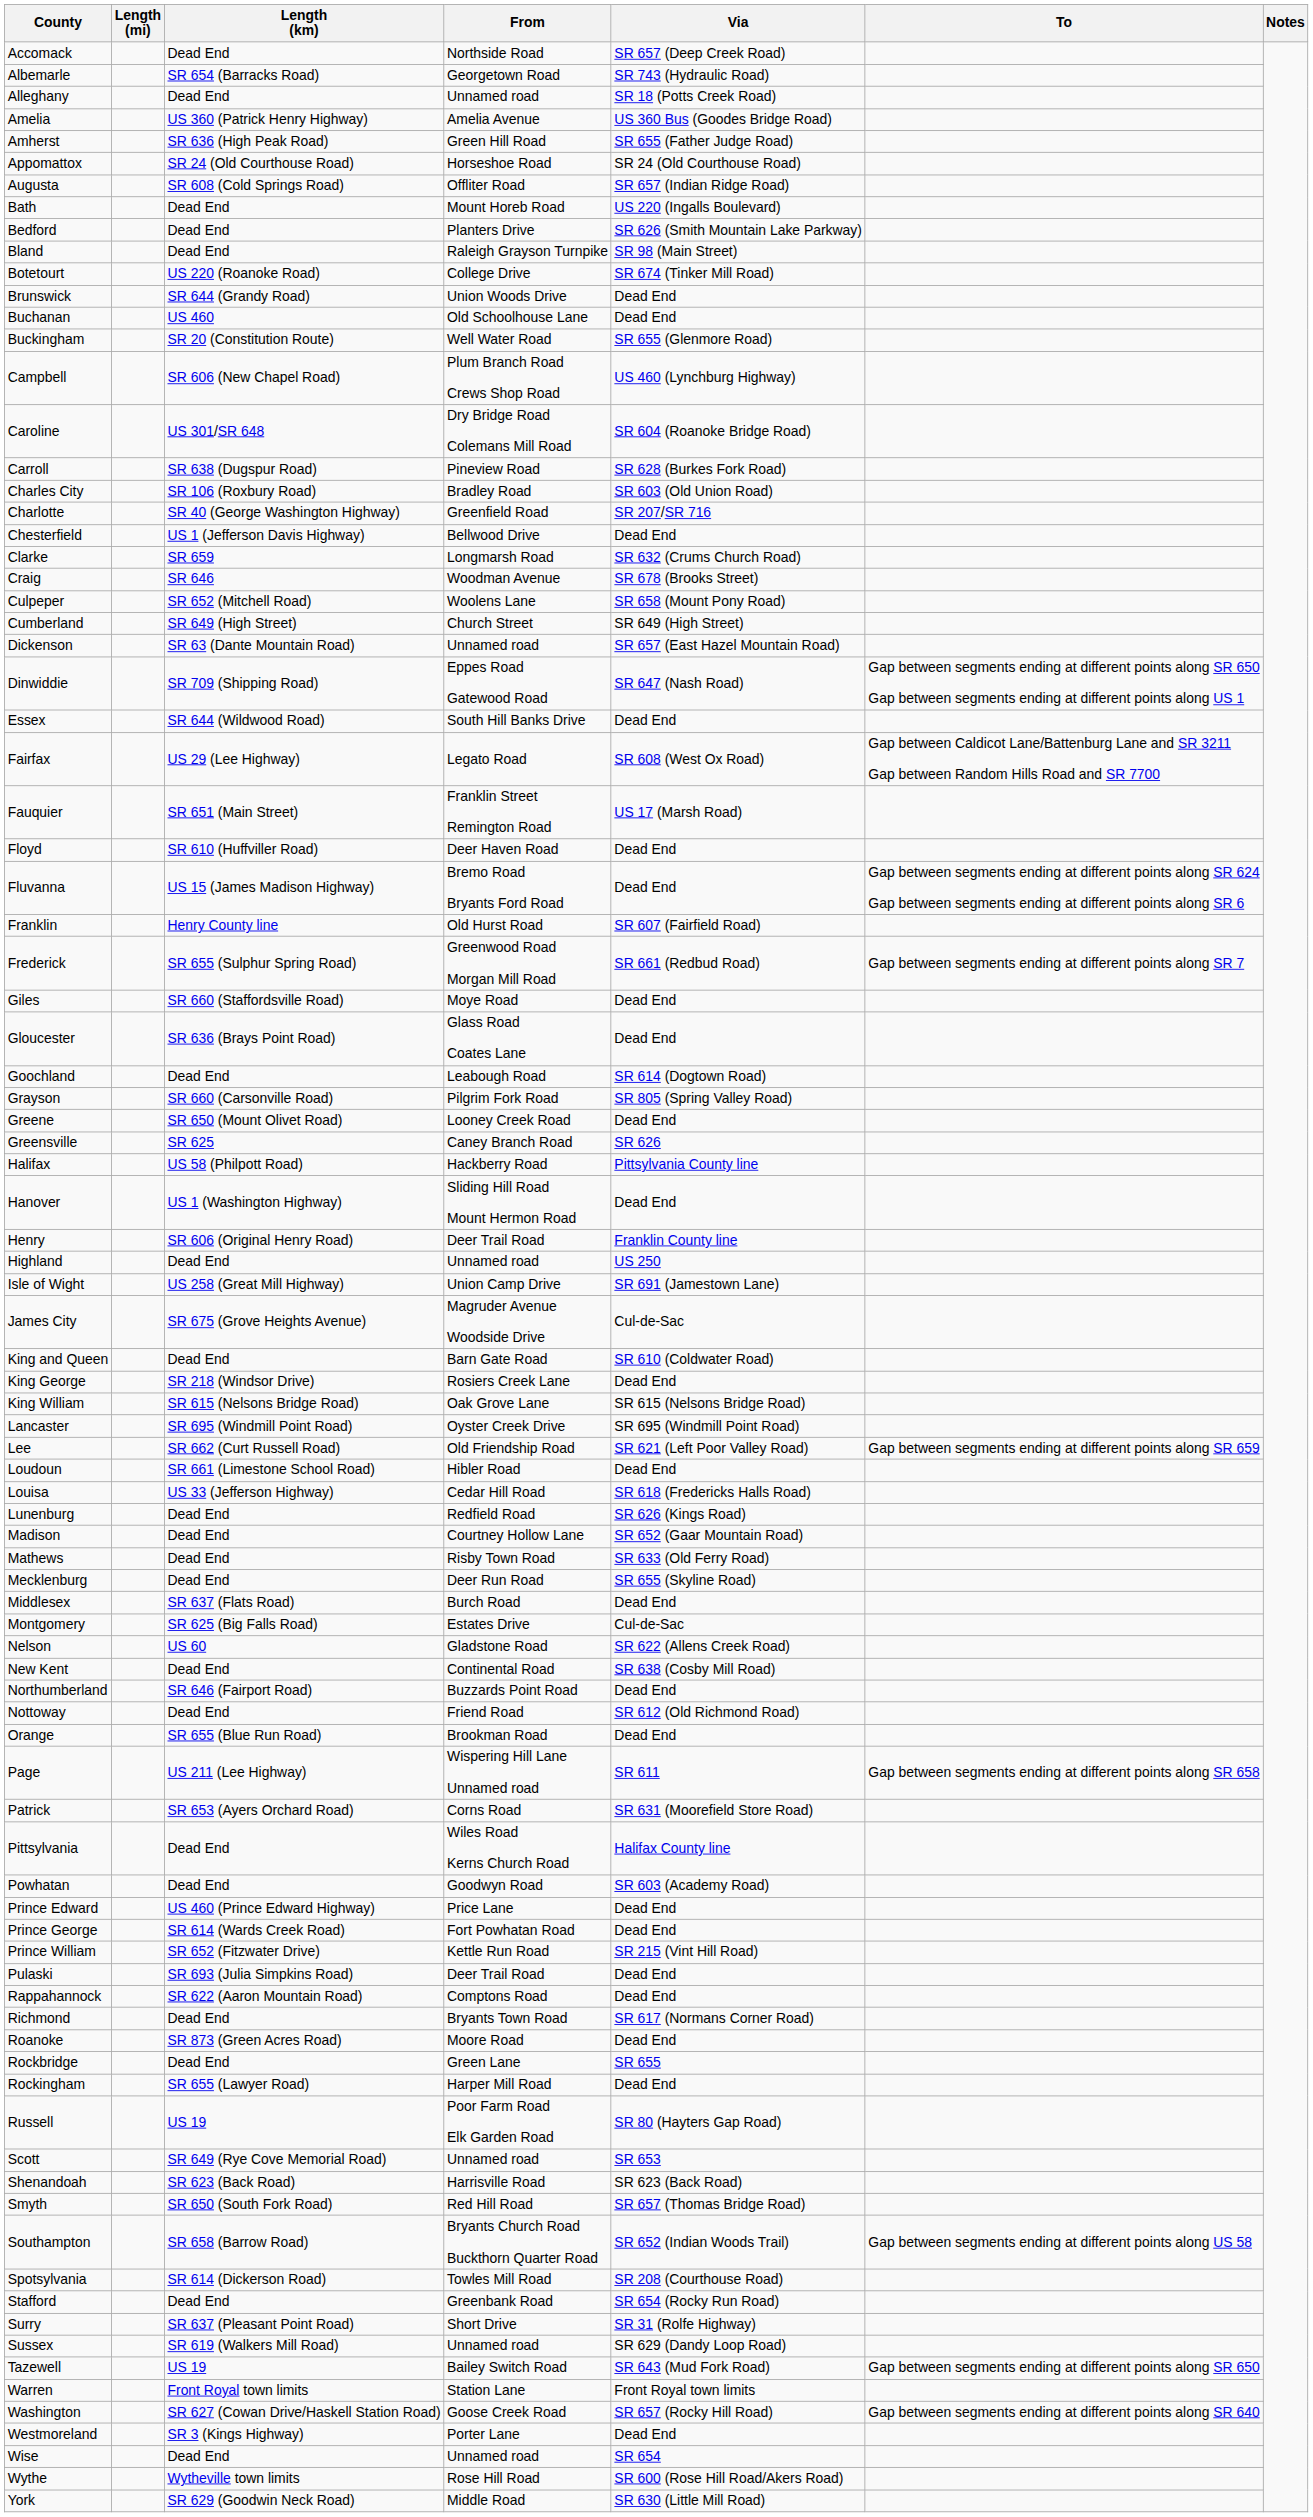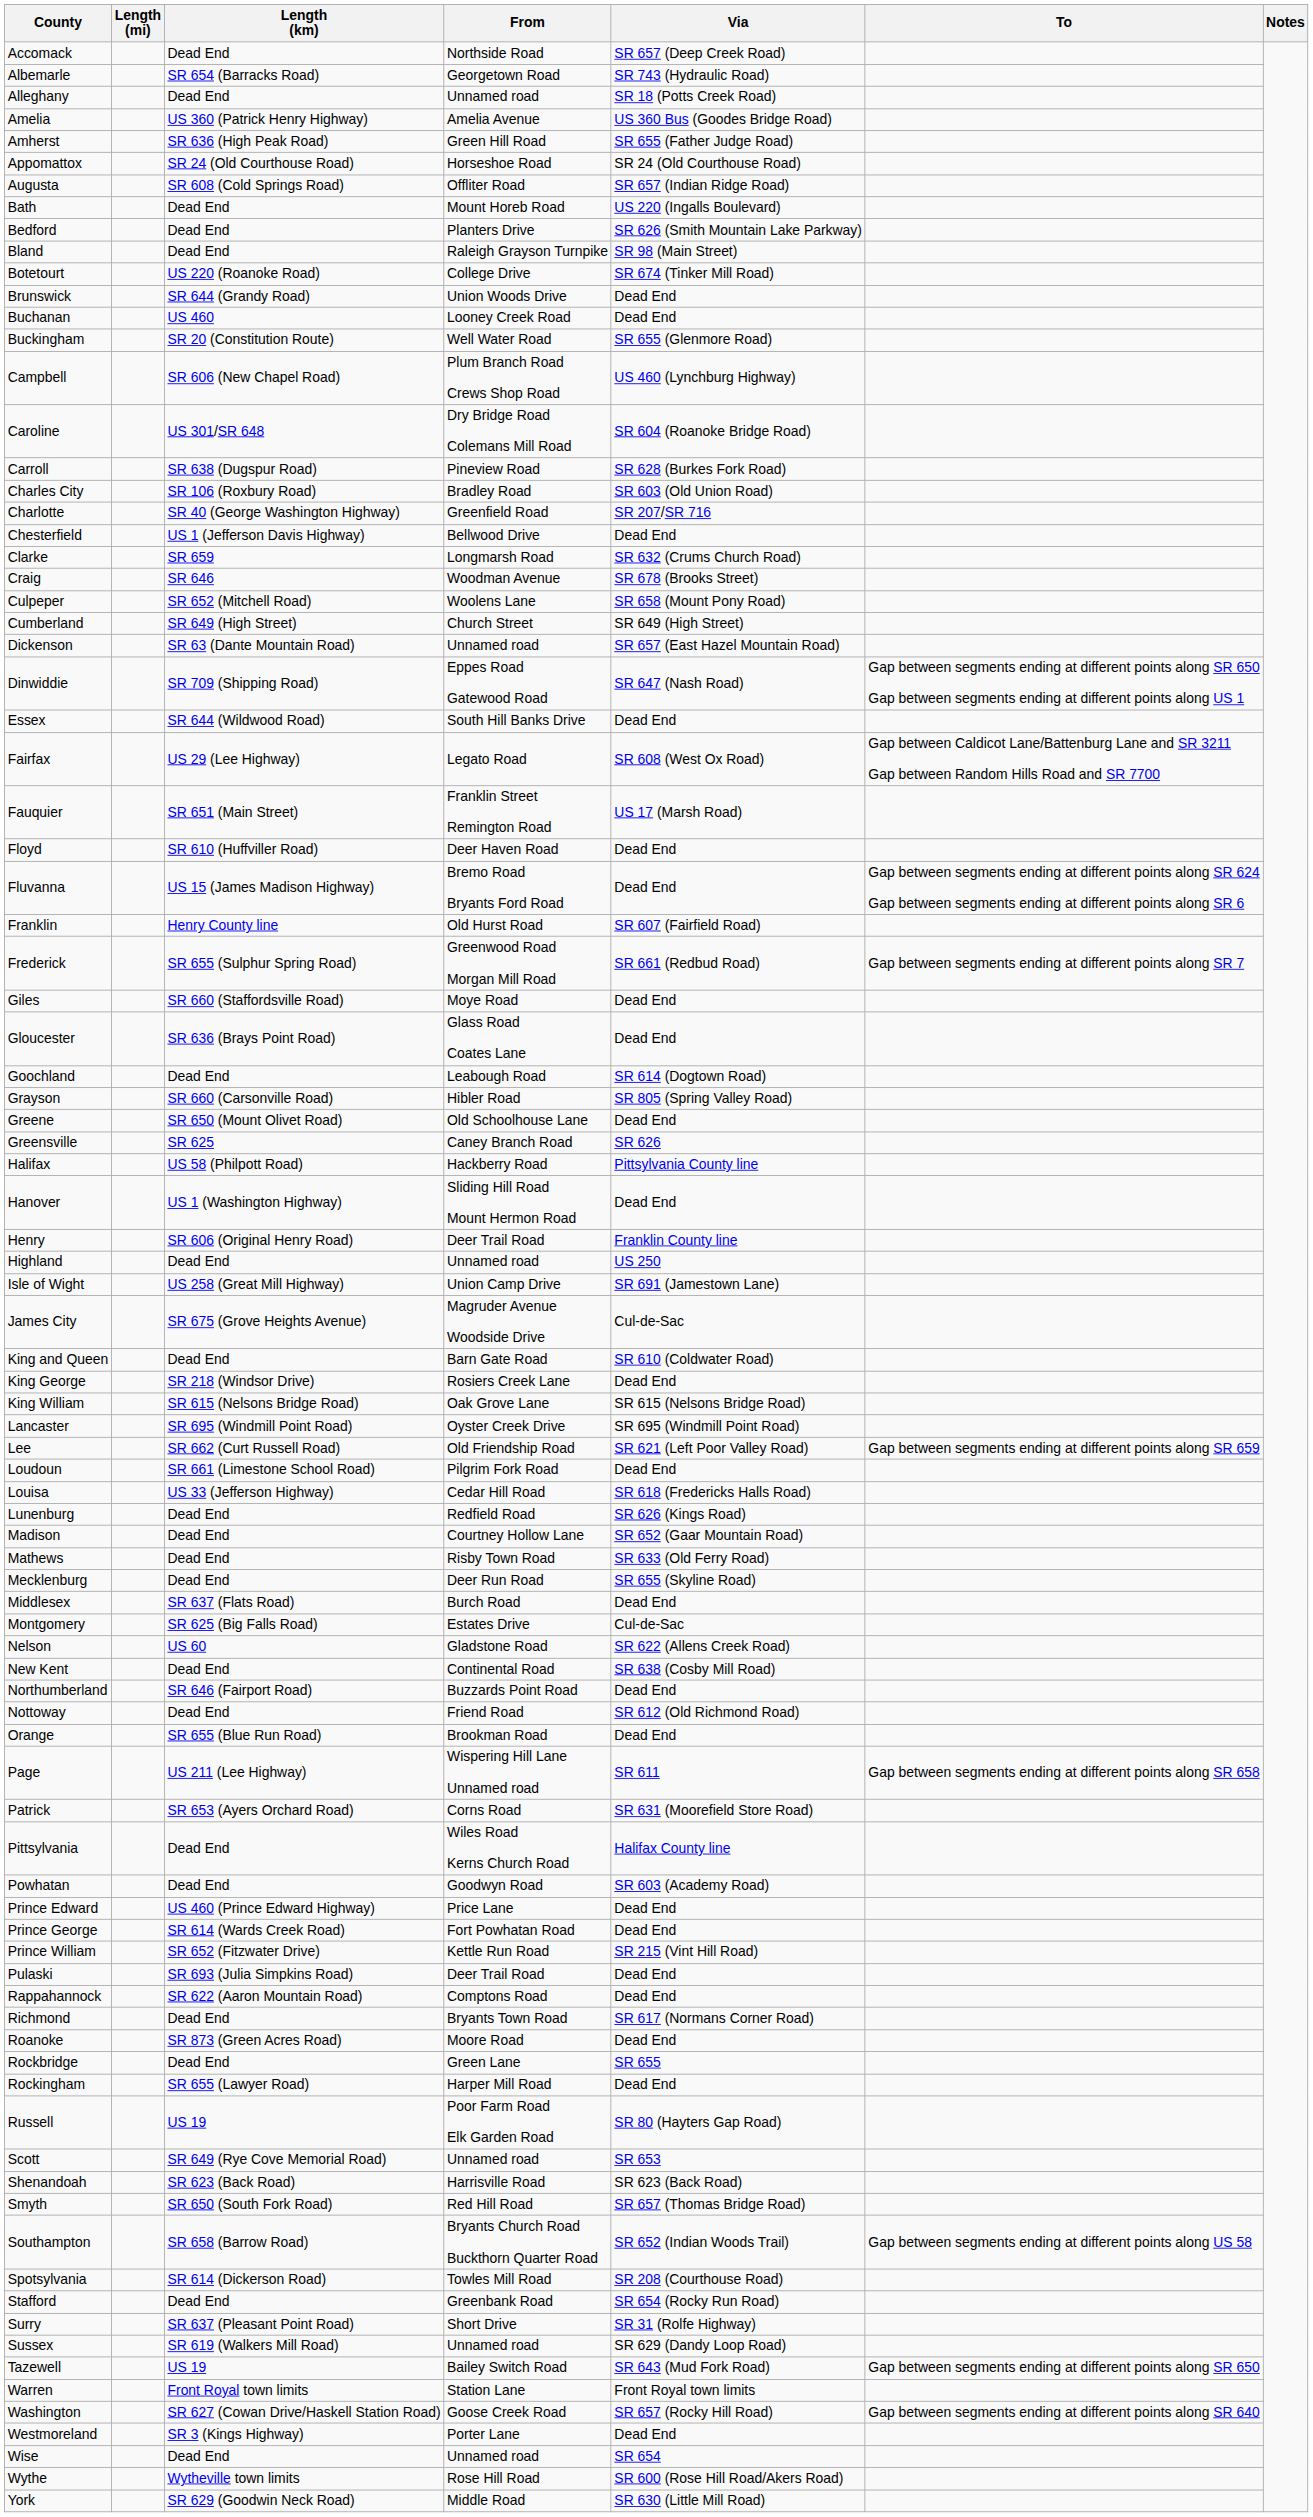Buchanan | From: Old Schoolhouse Lane -> Looney Creek Road
Grayson | From: Pilgrim Fork Road -> Hibler Road
Greene | From: Looney Creek Road -> Old Schoolhouse Lane
Loudoun | From: Hibler Road -> Pilgrim Fork Road
